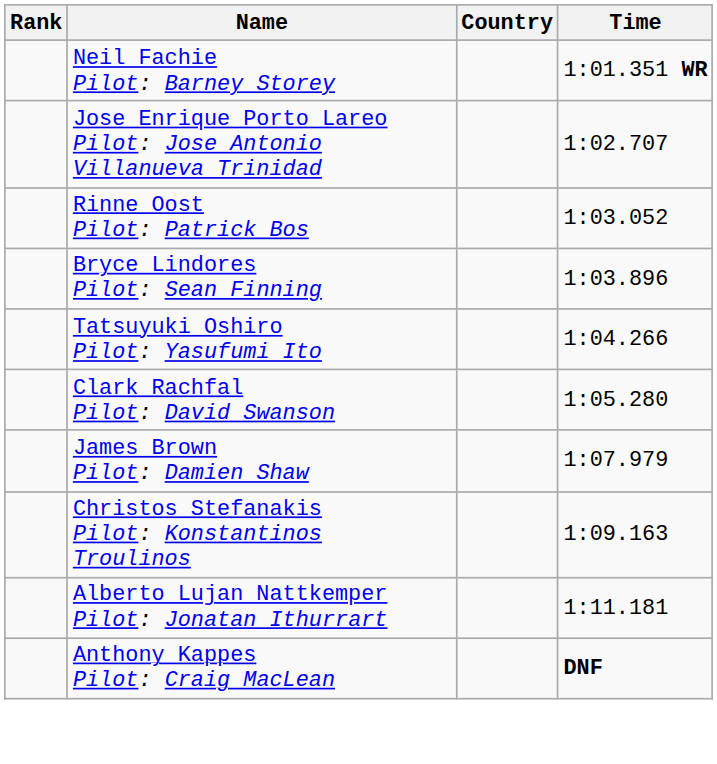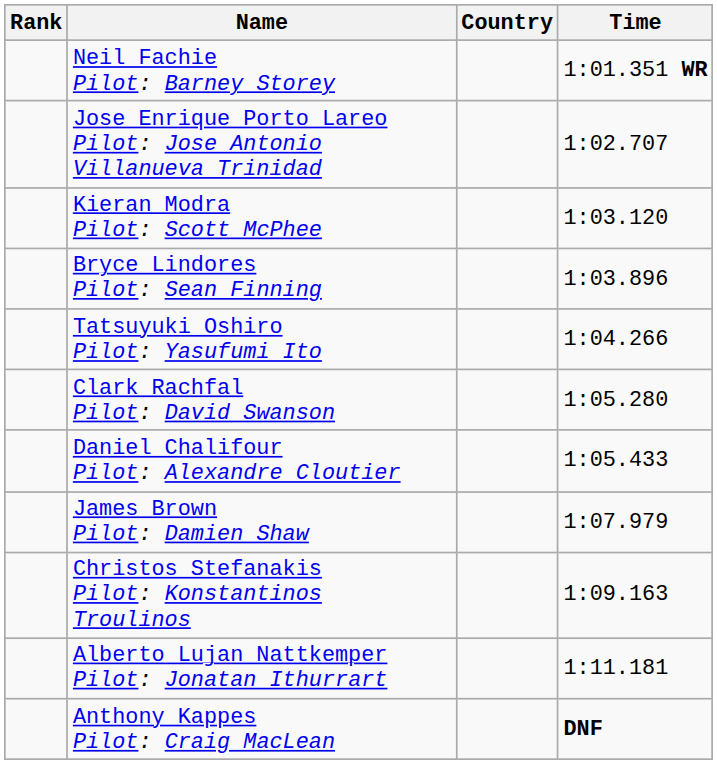- row: Rinne Oost Pilot: Patrick Bos | 1:03.052
+ row: Kieran Modra Pilot: Scott McPhee | 1:03.120
+ row: Daniel Chalifour Pilot: Alexandre Cloutier | 1:05.433
